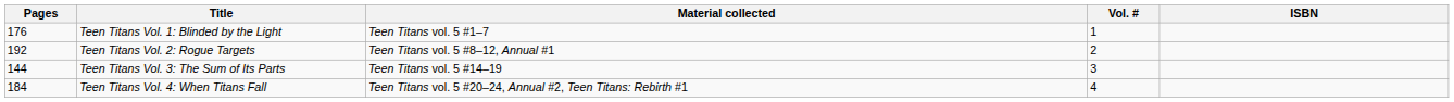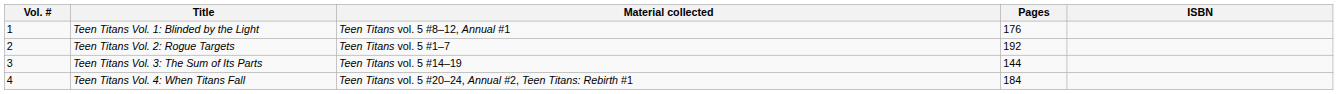columns swapped: Vol. # <-> Pages
Teen Titans Vol. 1: Blinded by the Light | Material collected: Teen Titans vol. 5 #1–7 -> Teen Titans vol. 5 #8–12, Annual #1
Teen Titans Vol. 2: Rogue Targets | Material collected: Teen Titans vol. 5 #8–12, Annual #1 -> Teen Titans vol. 5 #1–7
